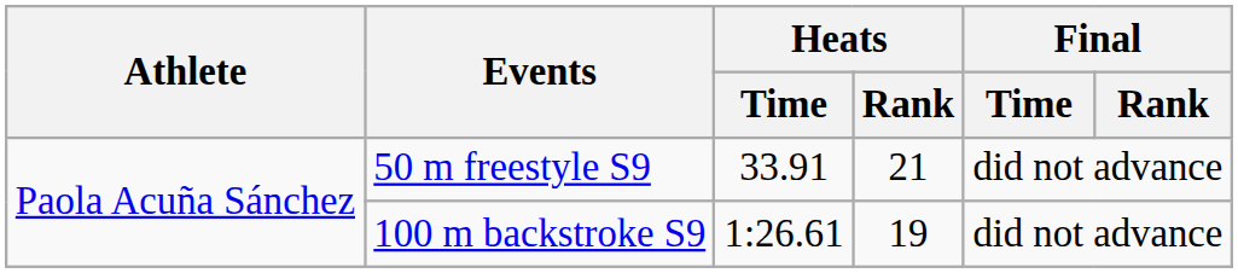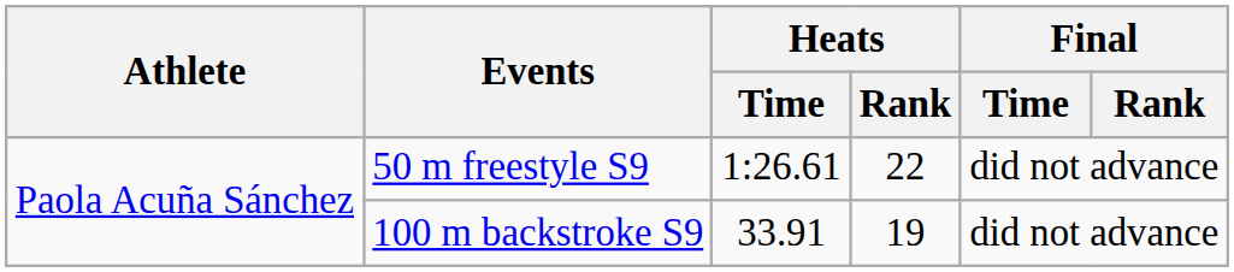50 m freestyle S9 | Heats / Time: 33.91 -> 1:26.61
50 m freestyle S9 | Heats / Rank: 21 -> 22
100 m backstroke S9 | Heats / Time: 1:26.61 -> 33.91
